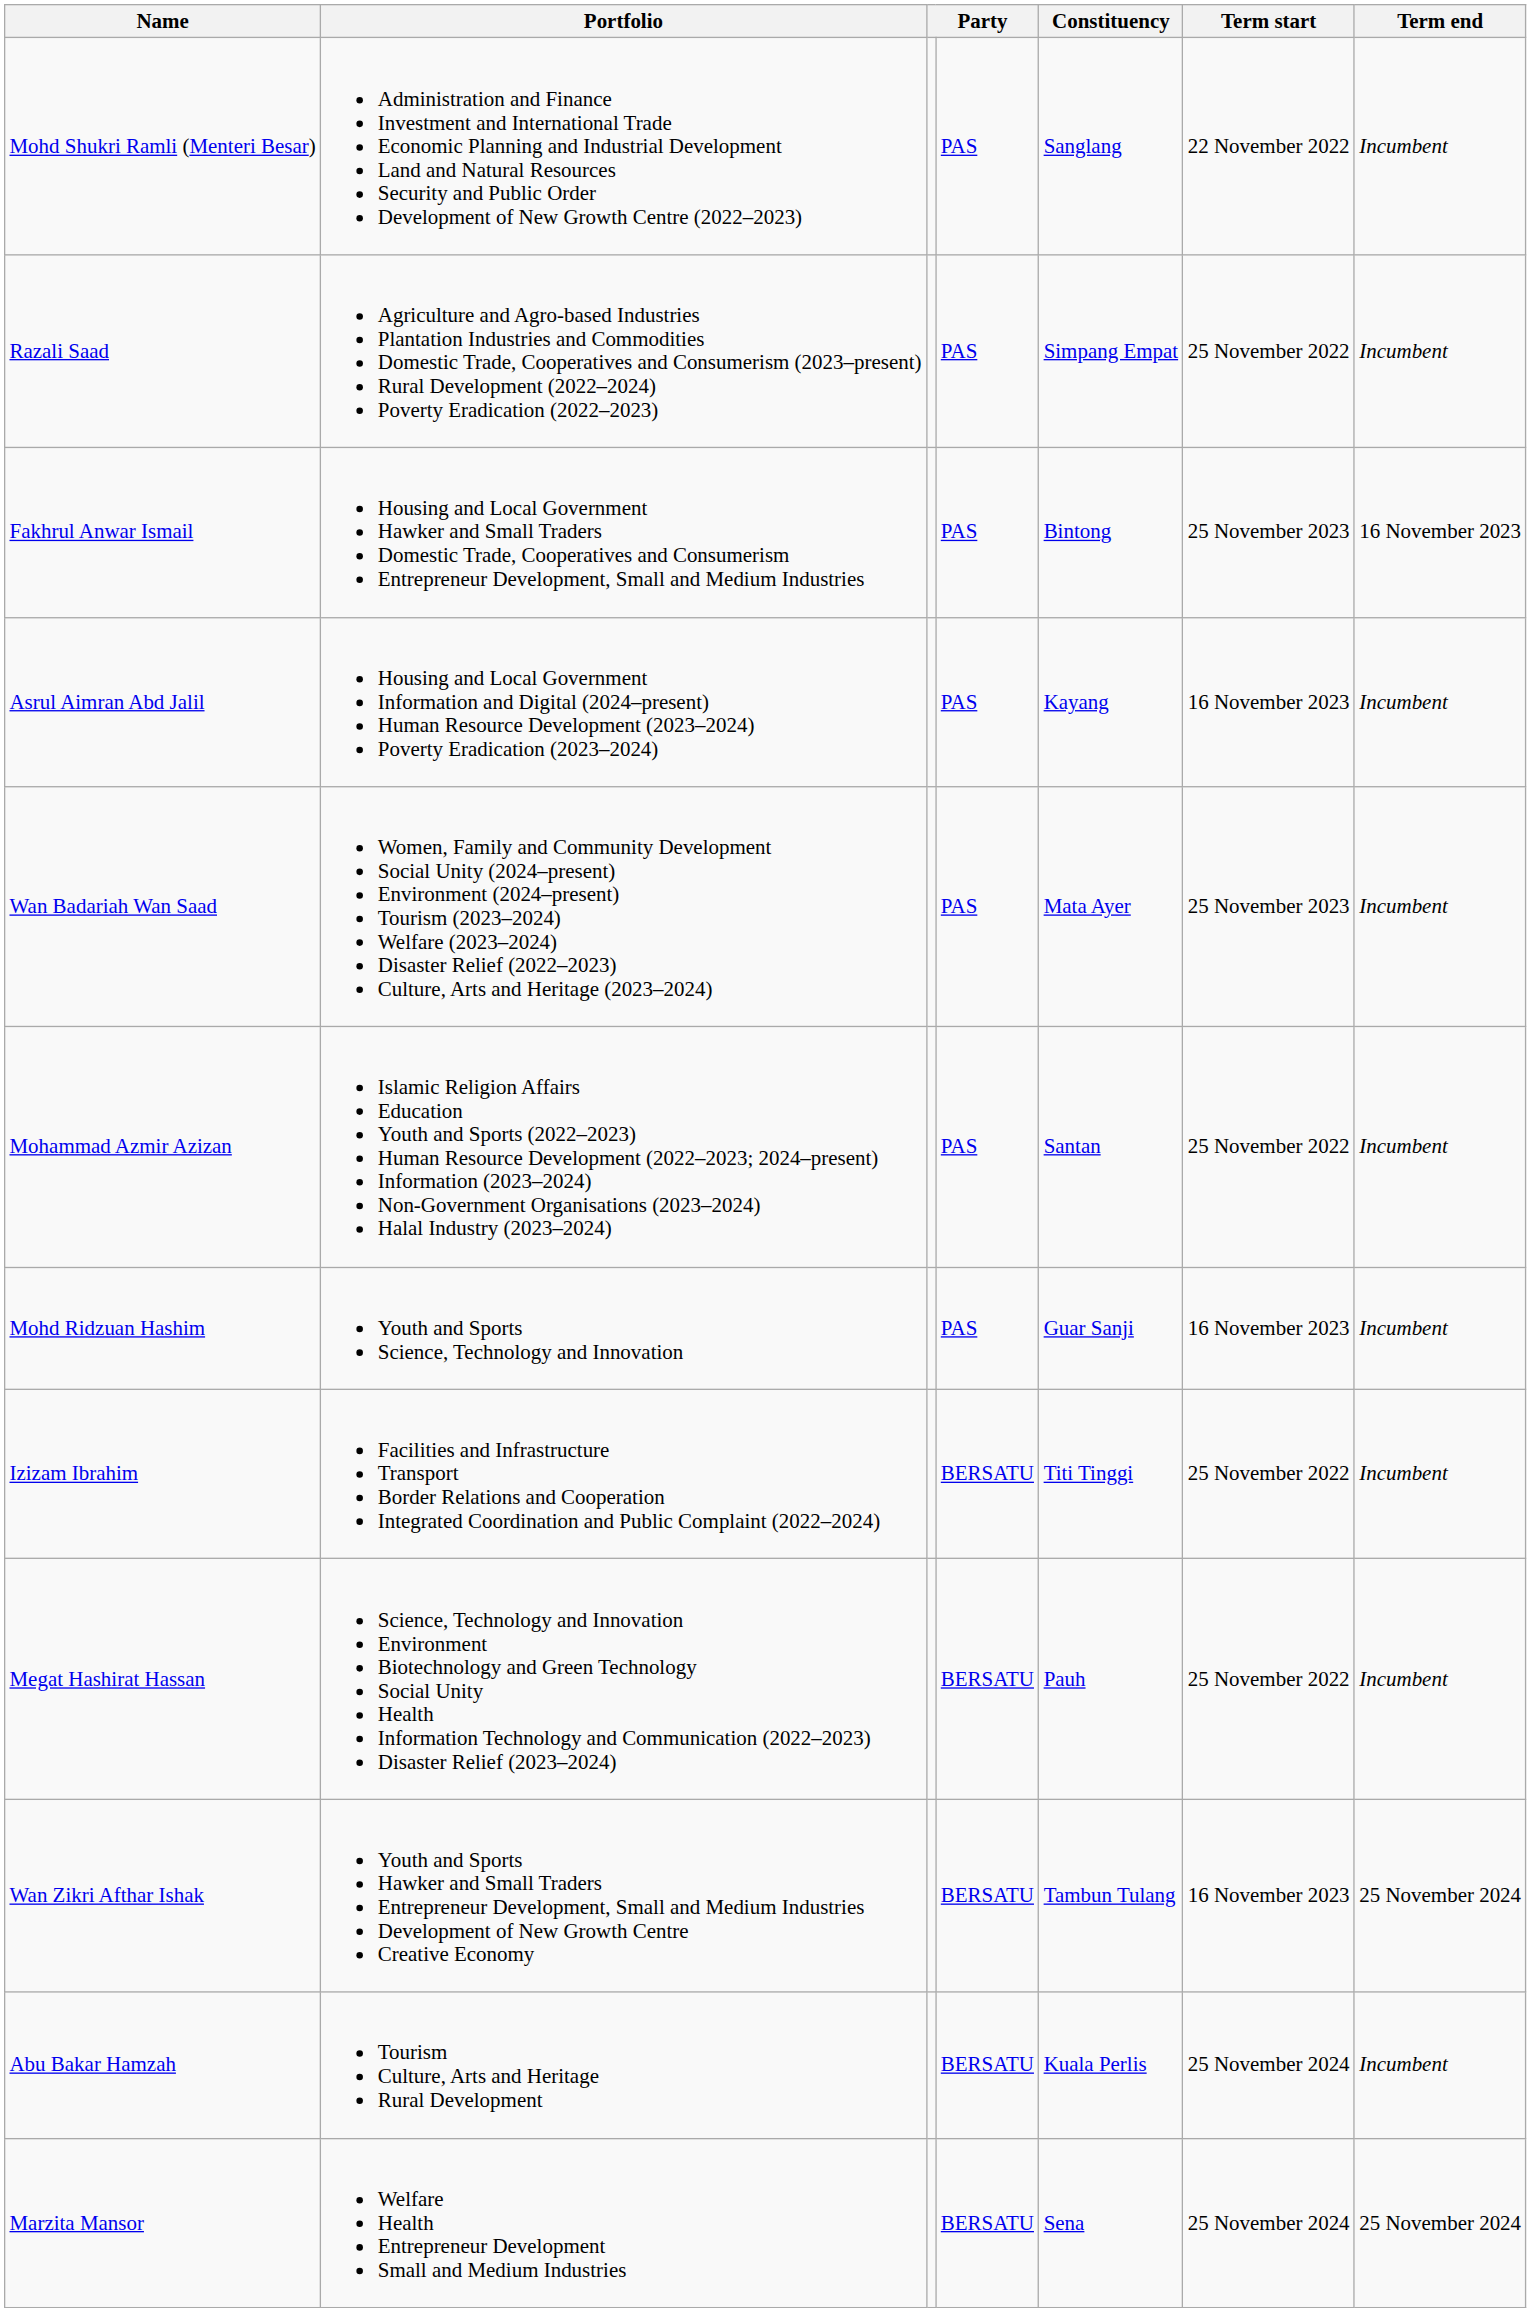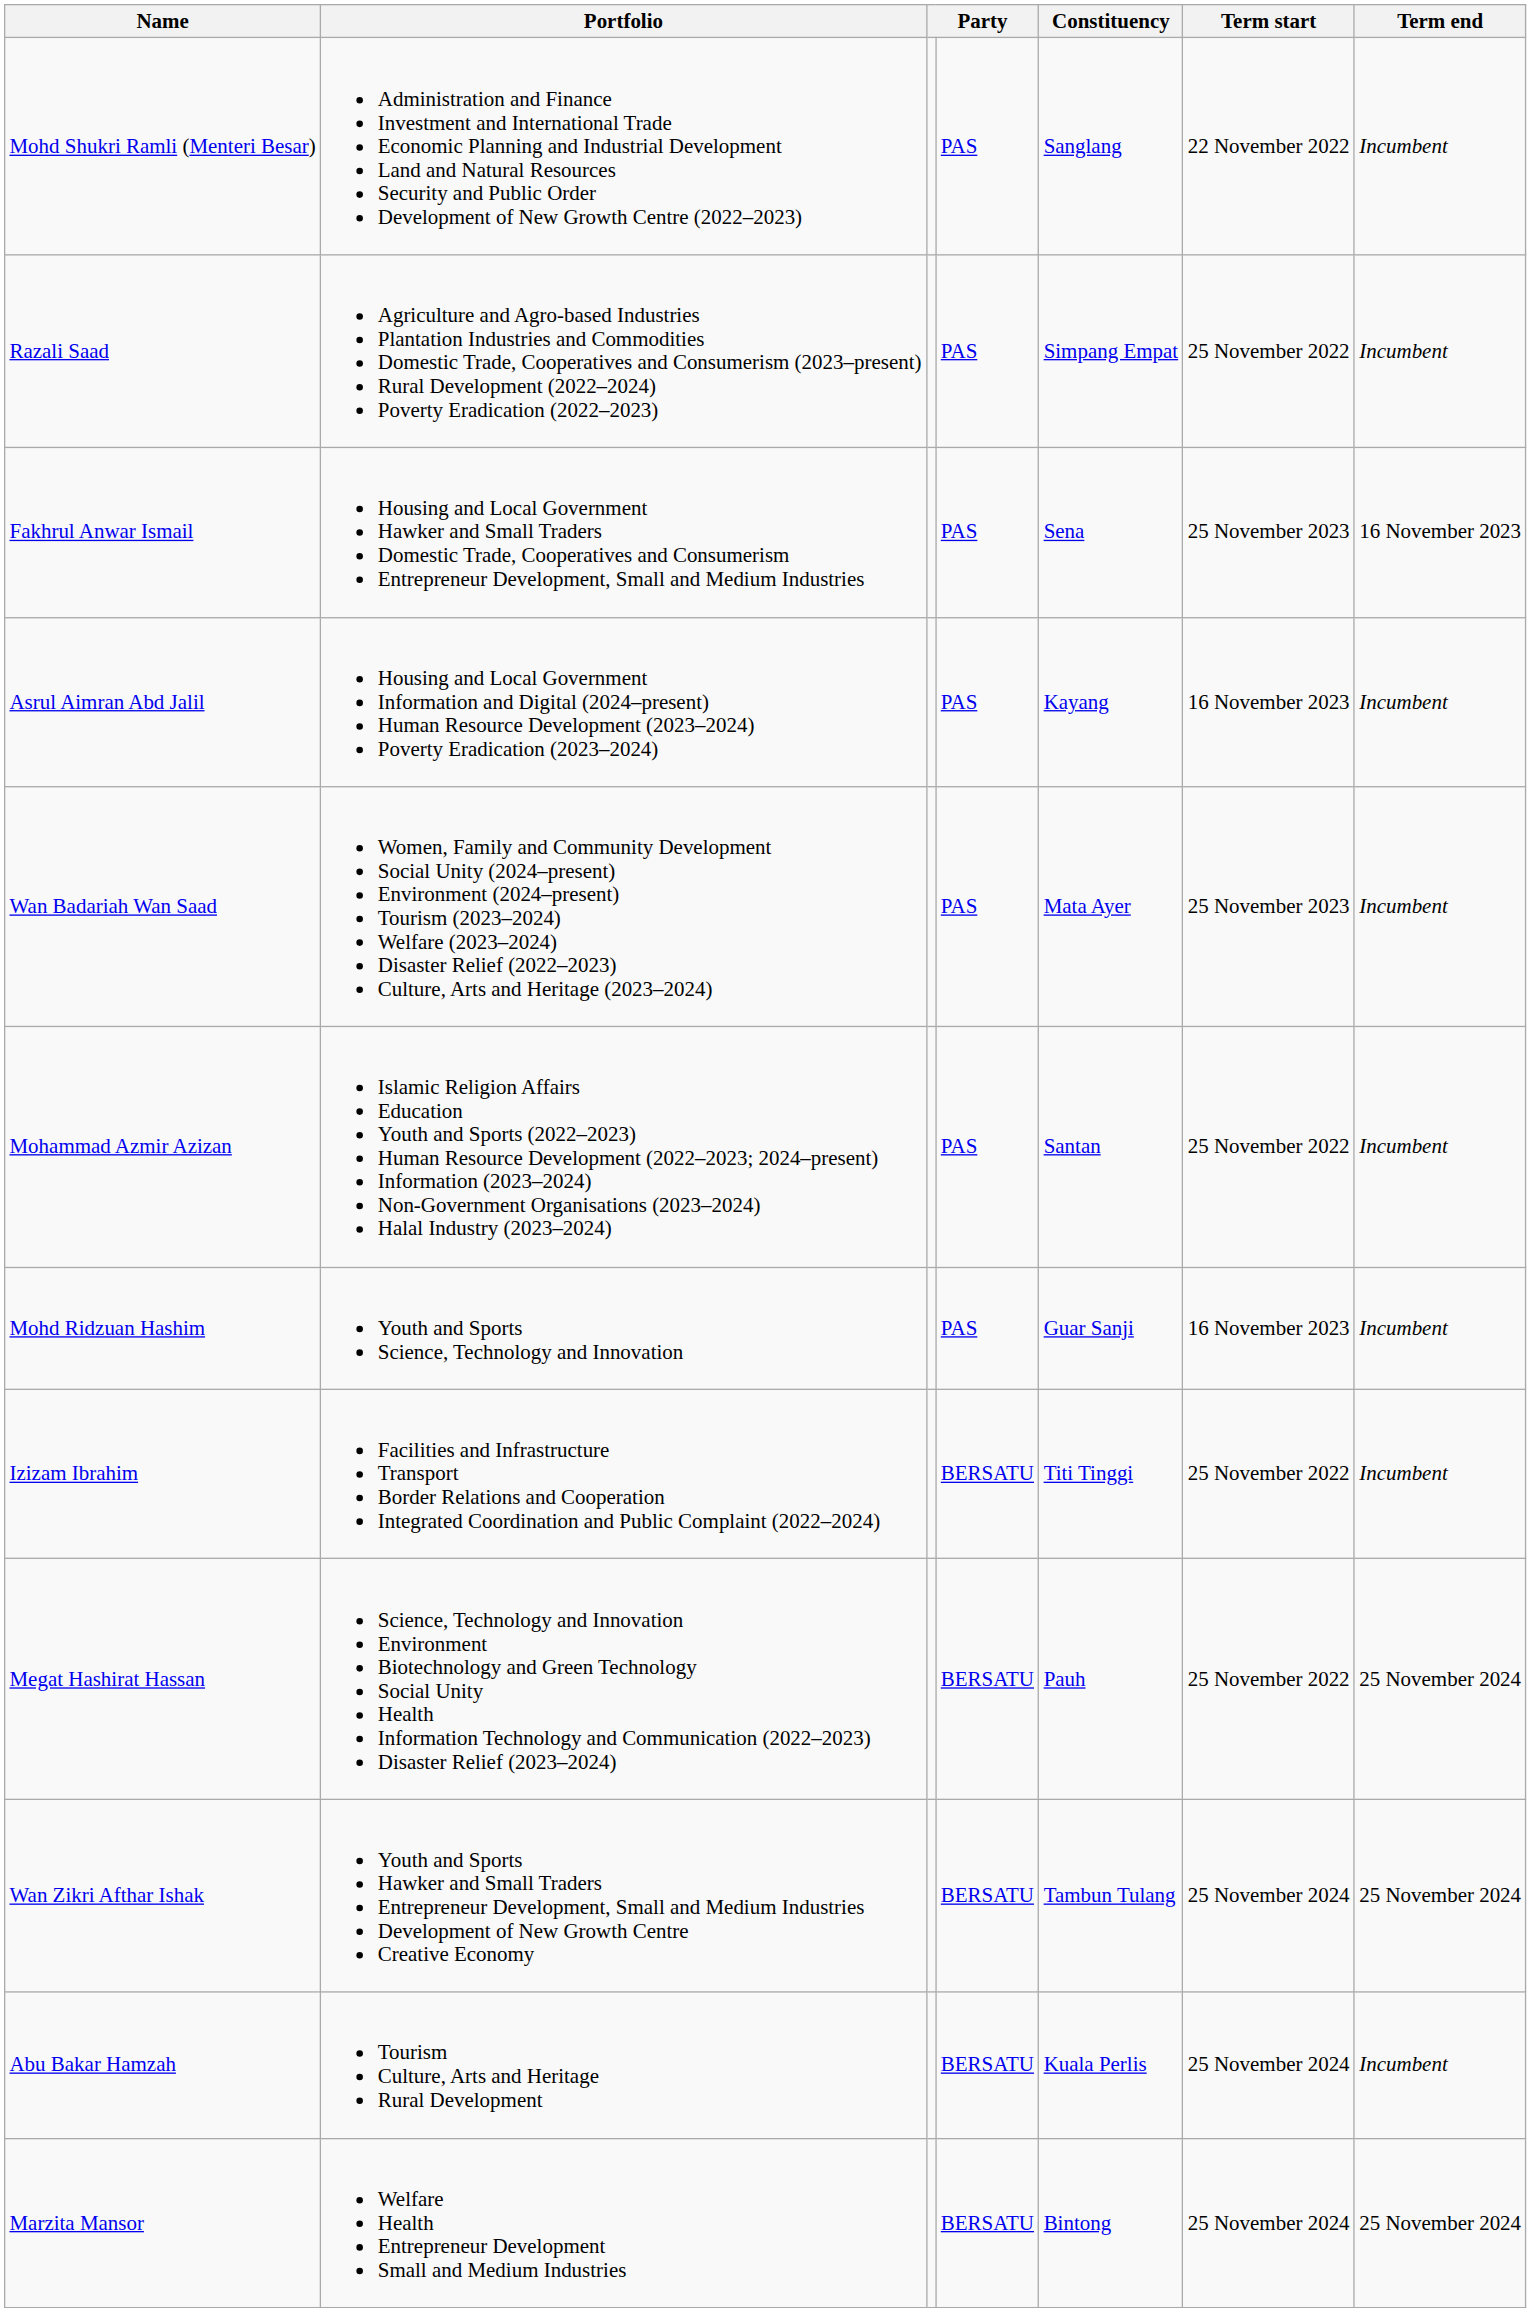Fakhrul Anwar Ismail | Constituency: Bintong -> Sena
Megat Hashirat Hassan | Term end: Incumbent -> 25 November 2024
Wan Zikri Afthar Ishak | Term start: 16 November 2023 -> 25 November 2024
Marzita Mansor | Constituency: Sena -> Bintong
